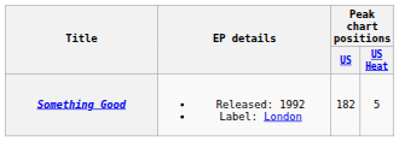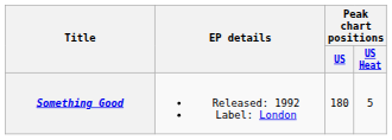Something Good | Peak chart positions / US: 182 -> 180
